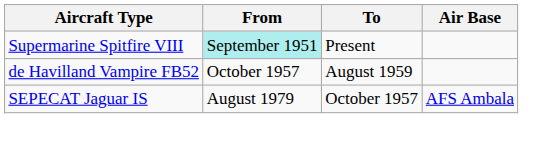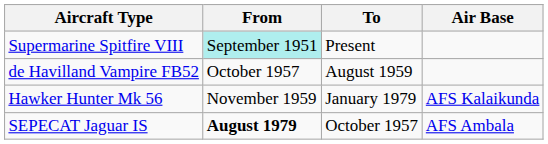+ row: Hawker Hunter Mk 56 | November 1959 | January 1979 | AFS Kalaikunda
SEPECAT Jaguar IS | From: normal -> bold
